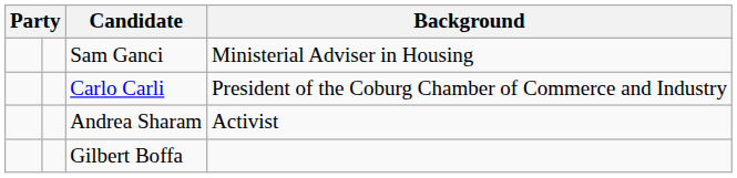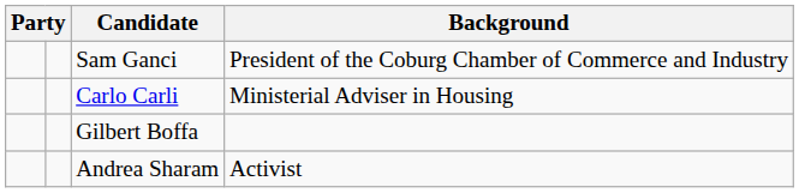Sam Ganci | Background: Ministerial Adviser in Housing -> President of the Coburg Chamber of Commerce and Industry
Carlo Carli | Background: President of the Coburg Chamber of Commerce and Industry -> Ministerial Adviser in Housing
rows swapped: Gilbert Boffa <-> Andrea Sharam
